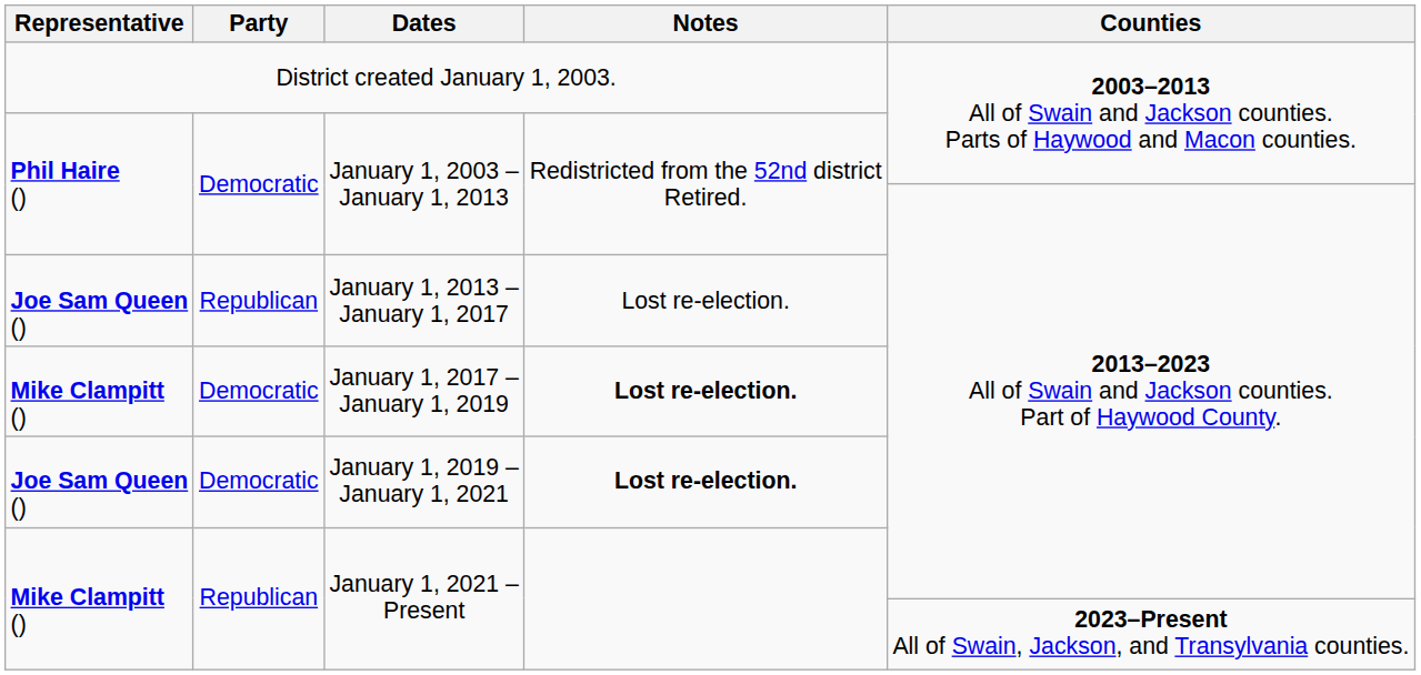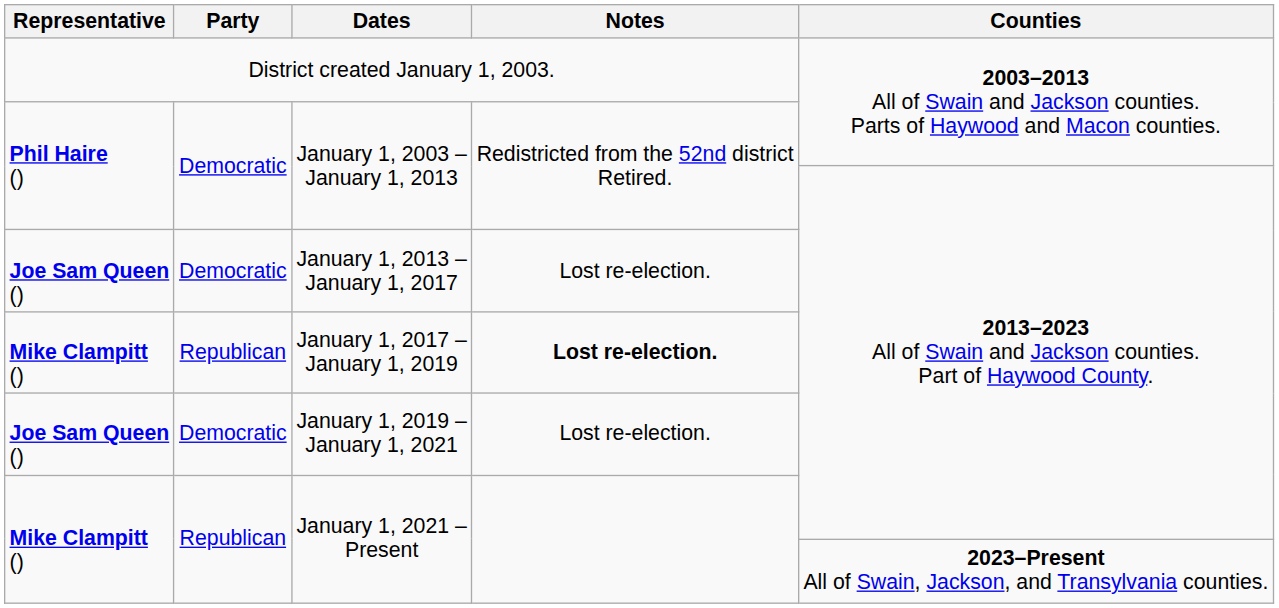January 1, 2013 – January 1, 2017 | Party: Republican -> Democratic
January 1, 2017 – January 1, 2019 | Party: Democratic -> Republican
January 1, 2019 – January 1, 2021 | Notes: bold -> normal
